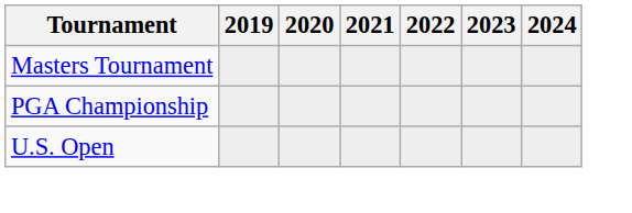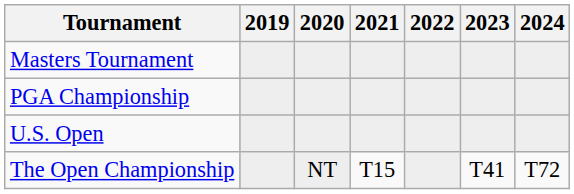+ row: The Open Championship | NT | T15 | T41 | T72
